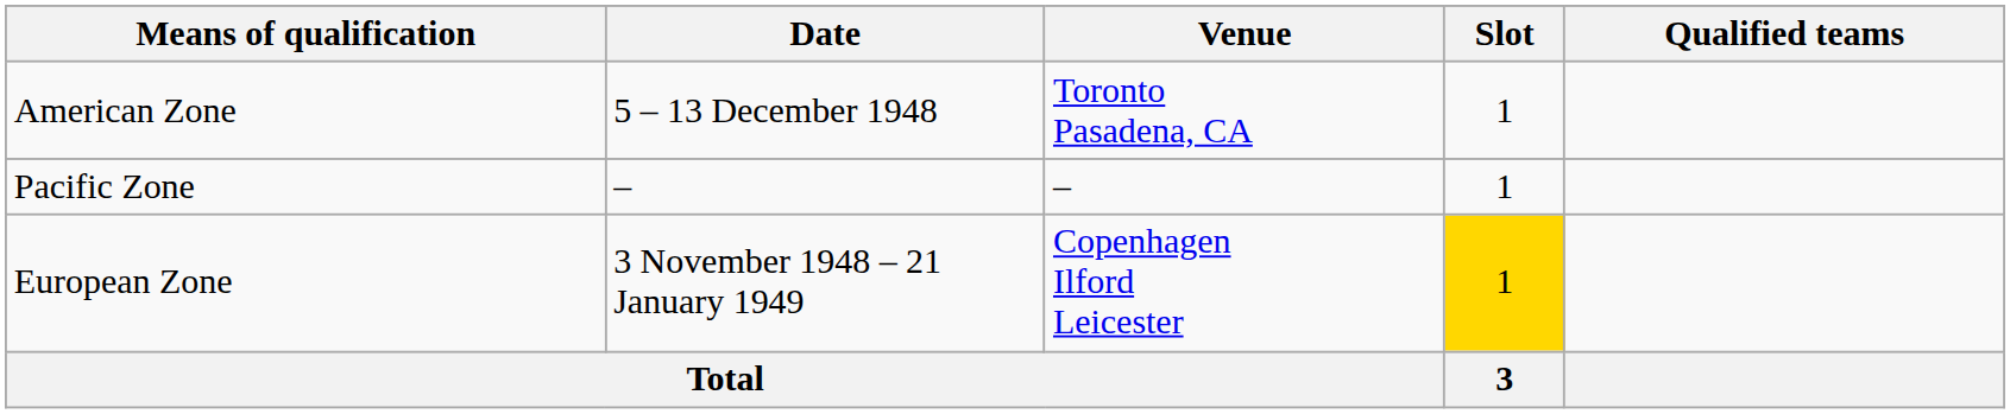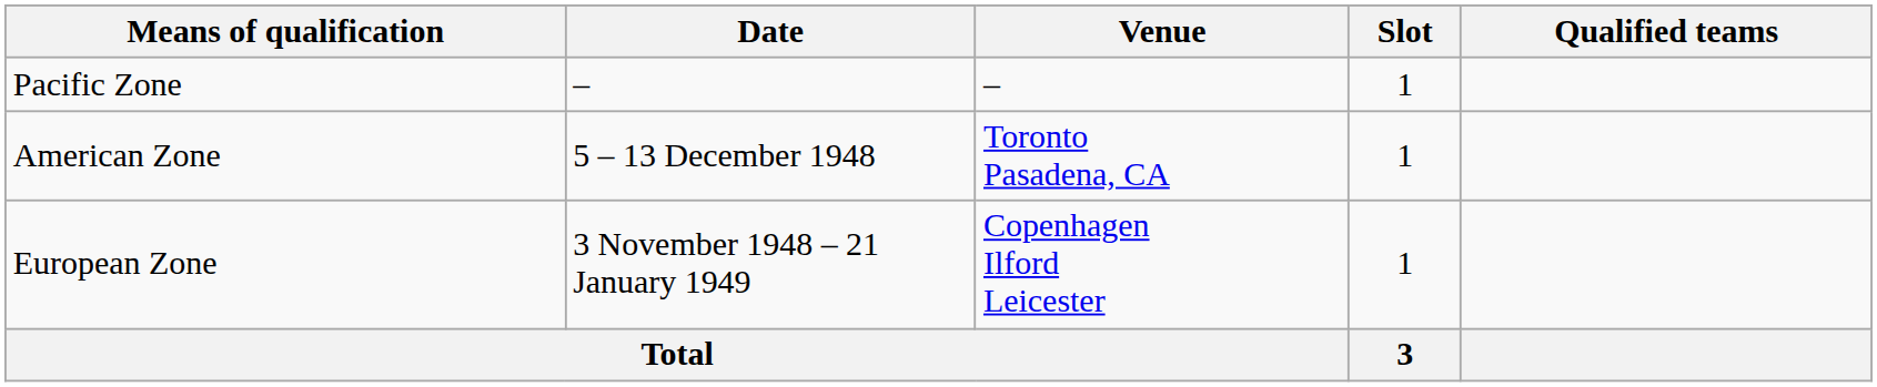rows swapped: Pacific Zone <-> American Zone
European Zone | Slot: gold background -> no background
